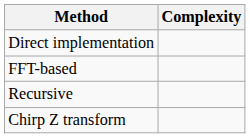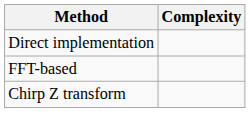- row: Recursive
